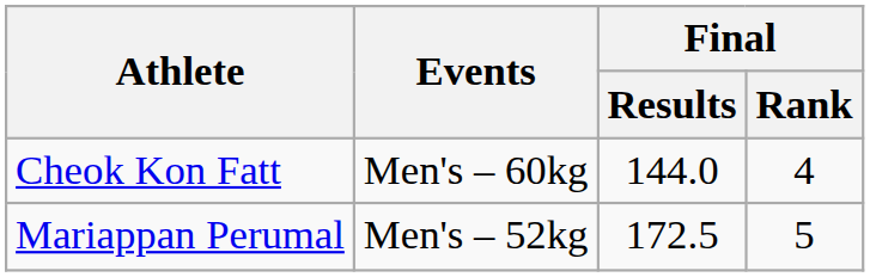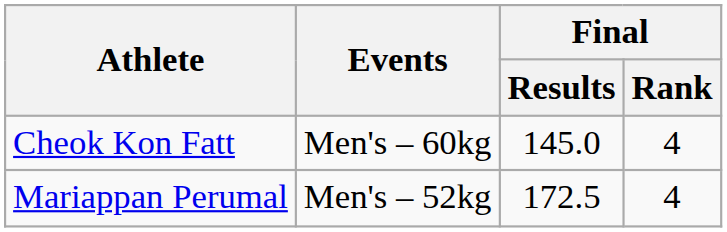Cheok Kon Fatt | Final / Results: 144.0 -> 145.0
Mariappan Perumal | Final / Rank: 5 -> 4
